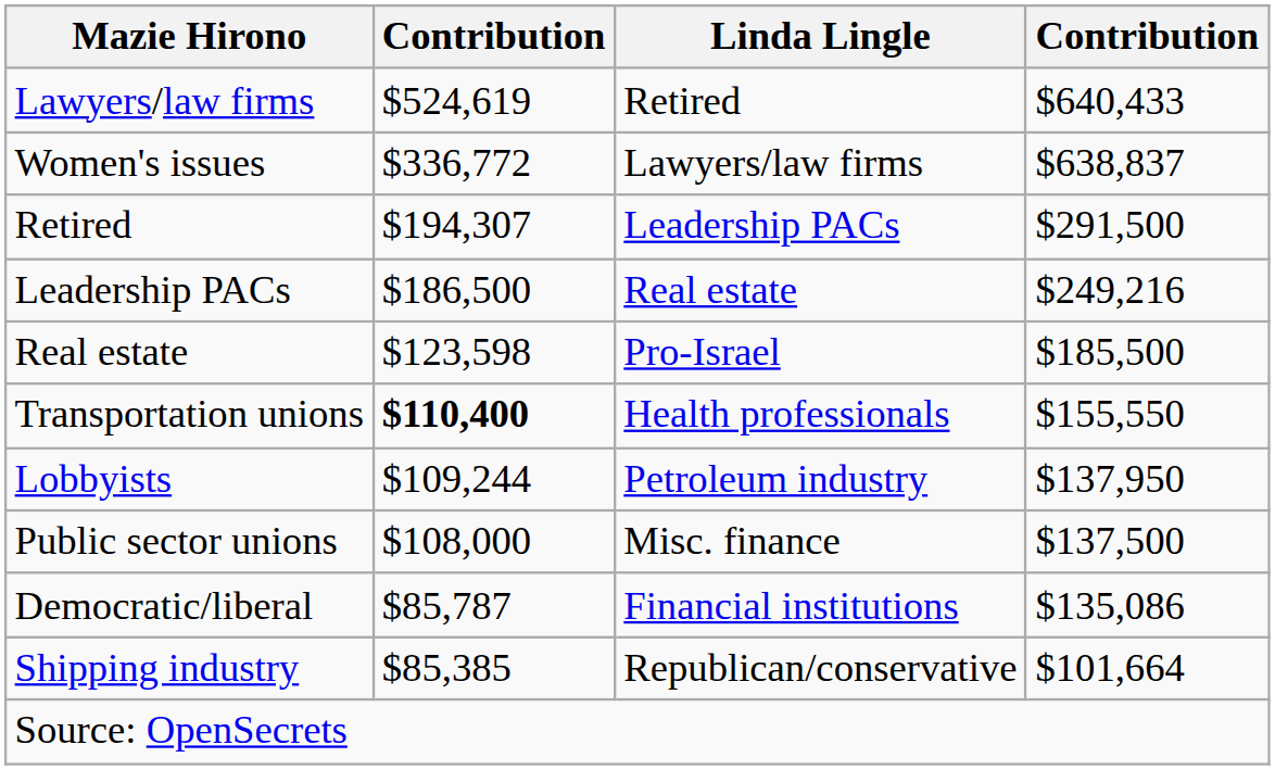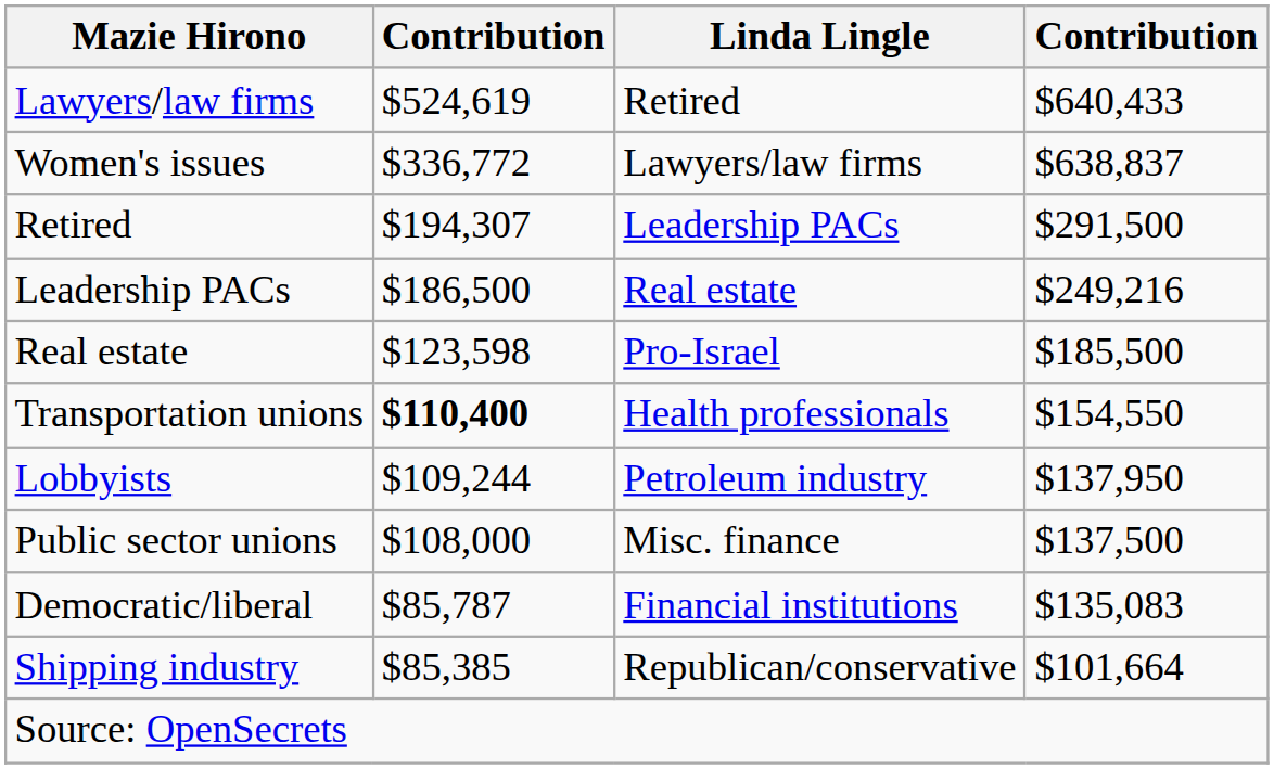Transportation unions | column 4: $155,550 -> $154,550
Democratic/liberal | column 4: $135,086 -> $135,083
